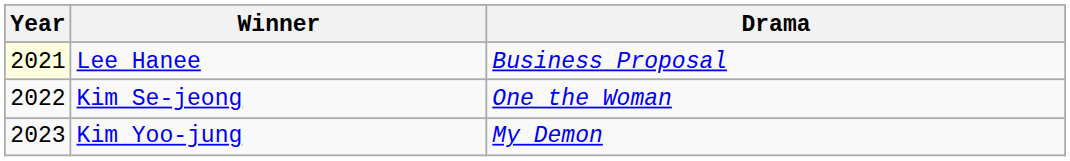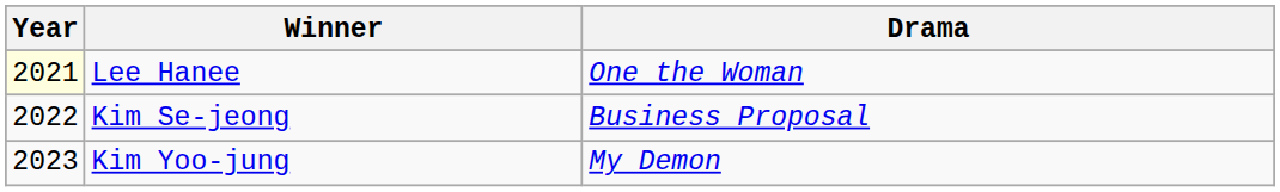Lee Hanee | Drama: Business Proposal -> One the Woman
Kim Se-jeong | Drama: One the Woman -> Business Proposal
